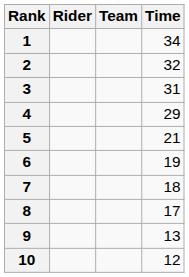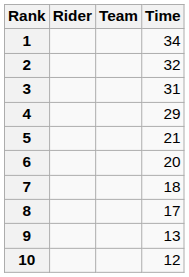6 | Time: 19 -> 20
